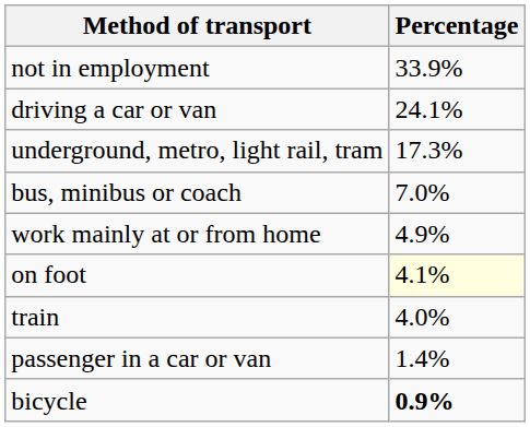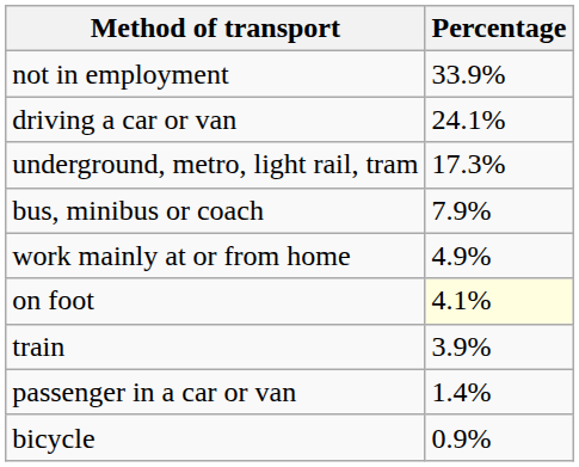bus, minibus or coach | Percentage: 7.0% -> 7.9%
train | Percentage: 4.0% -> 3.9%
bicycle | Percentage: bold -> normal
